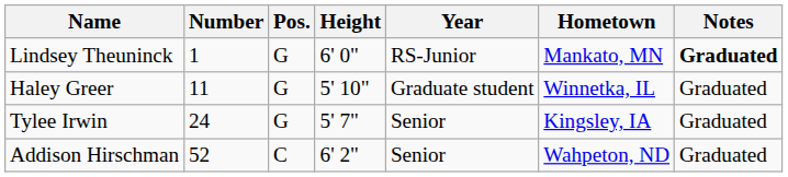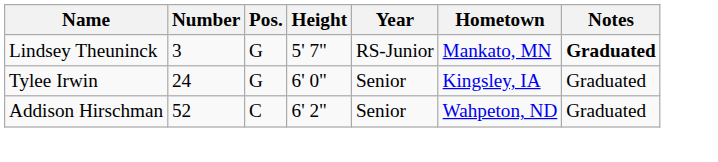Lindsey Theuninck | Number: 1 -> 3
Lindsey Theuninck | Height: 6' 0" -> 5' 7"
- row: Haley Greer | 11 | G | 5' 10" | Graduate student | Winnetka, IL | Graduated
Tylee Irwin | Height: 5' 7" -> 6' 0"
